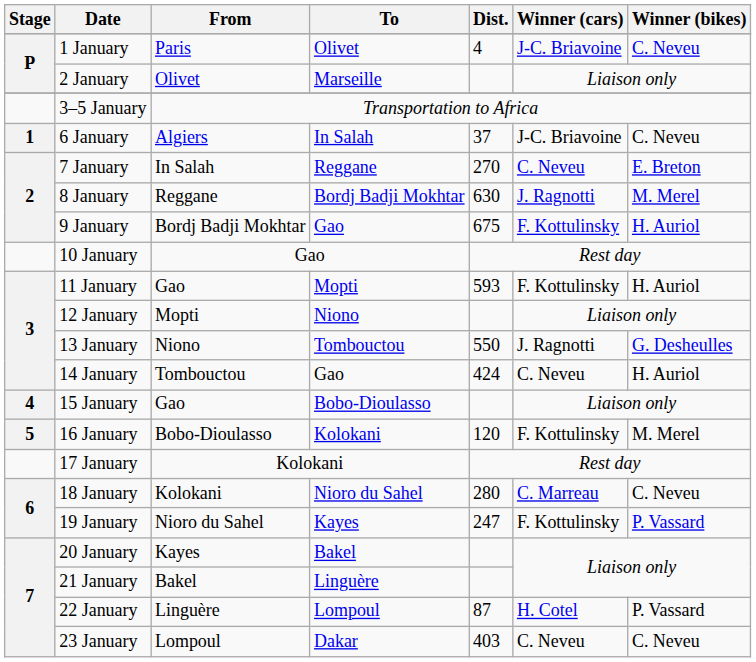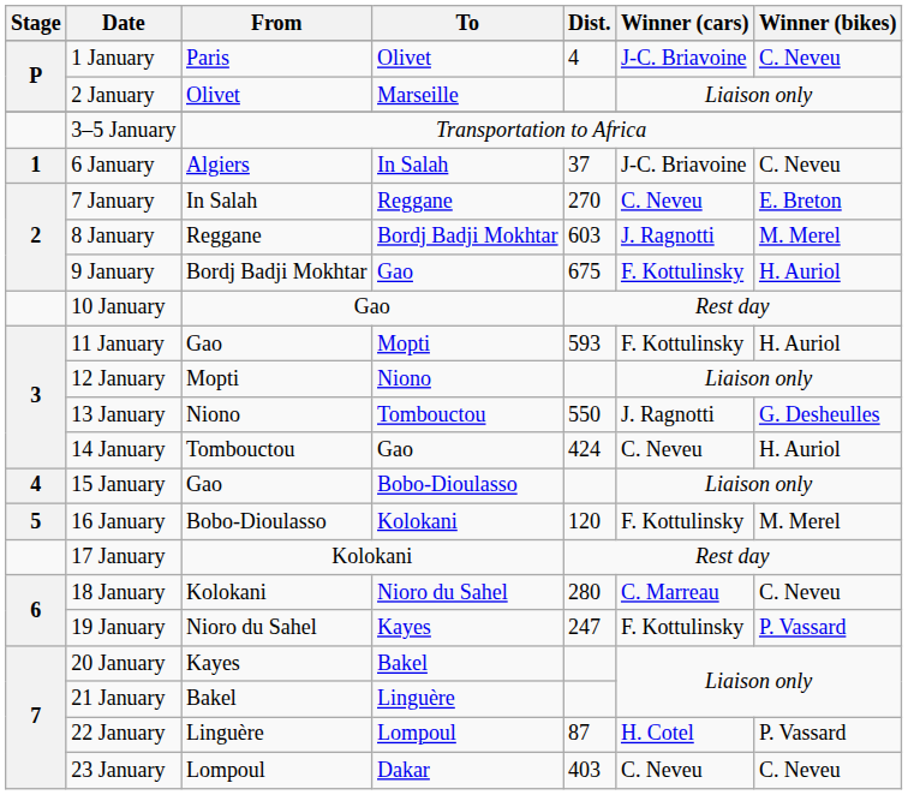8 January | Dist.: 630 -> 603
